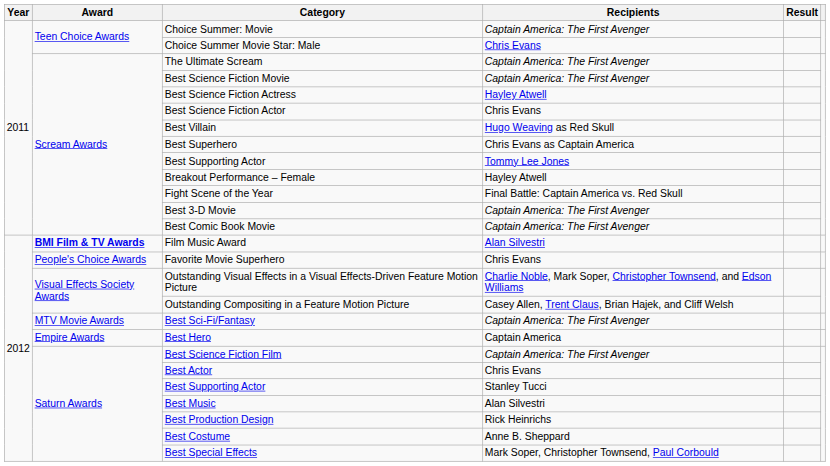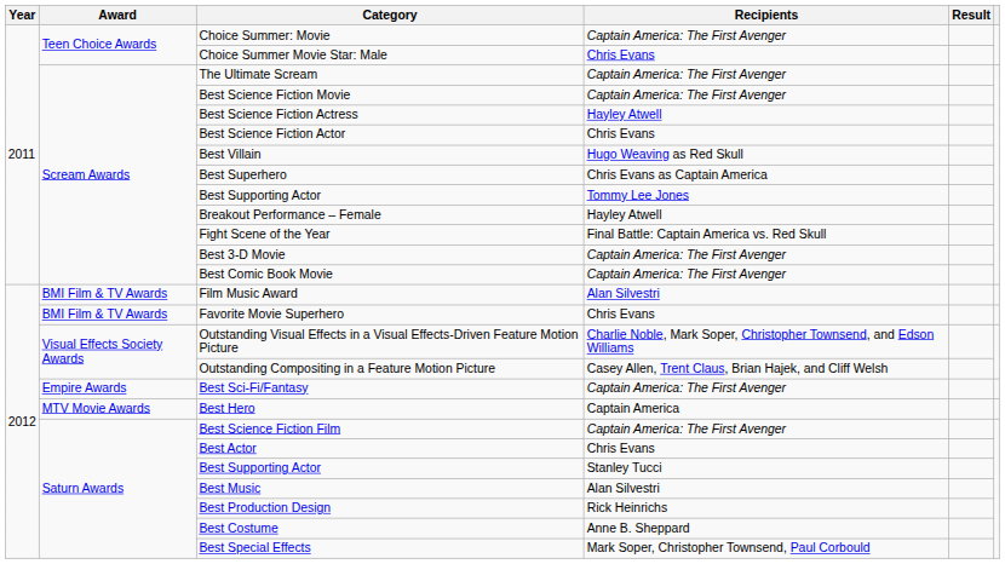Film Music Award | Award: bold -> normal
Favorite Movie Superhero | Award: People's Choice Awards -> BMI Film & TV Awards
Best Sci-Fi/Fantasy | Award: MTV Movie Awards -> Empire Awards
Best Hero | Award: Empire Awards -> MTV Movie Awards
